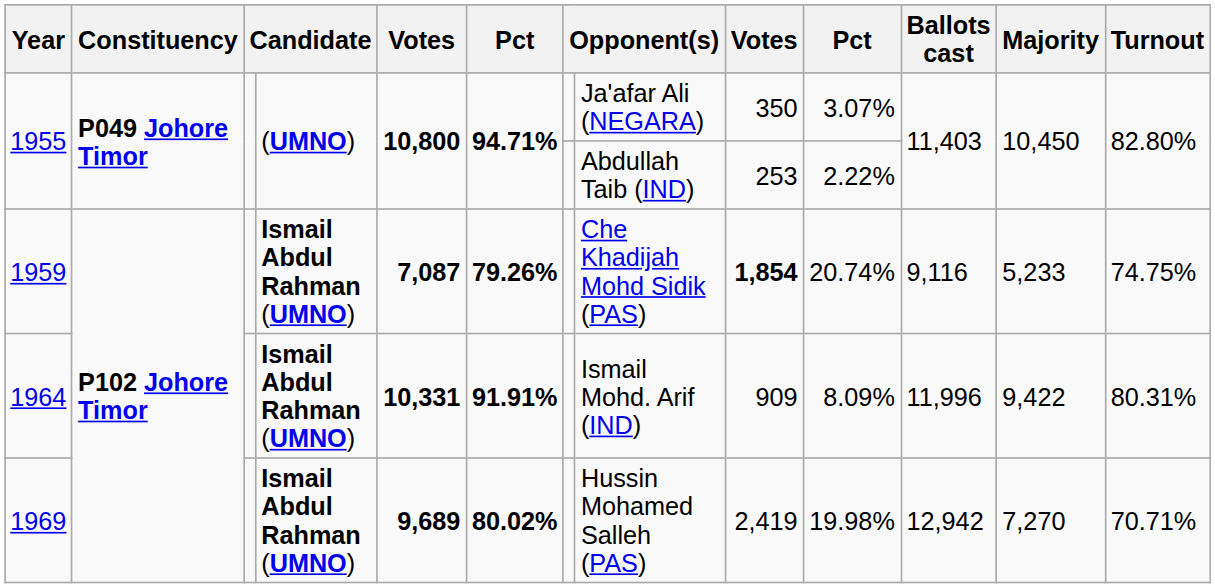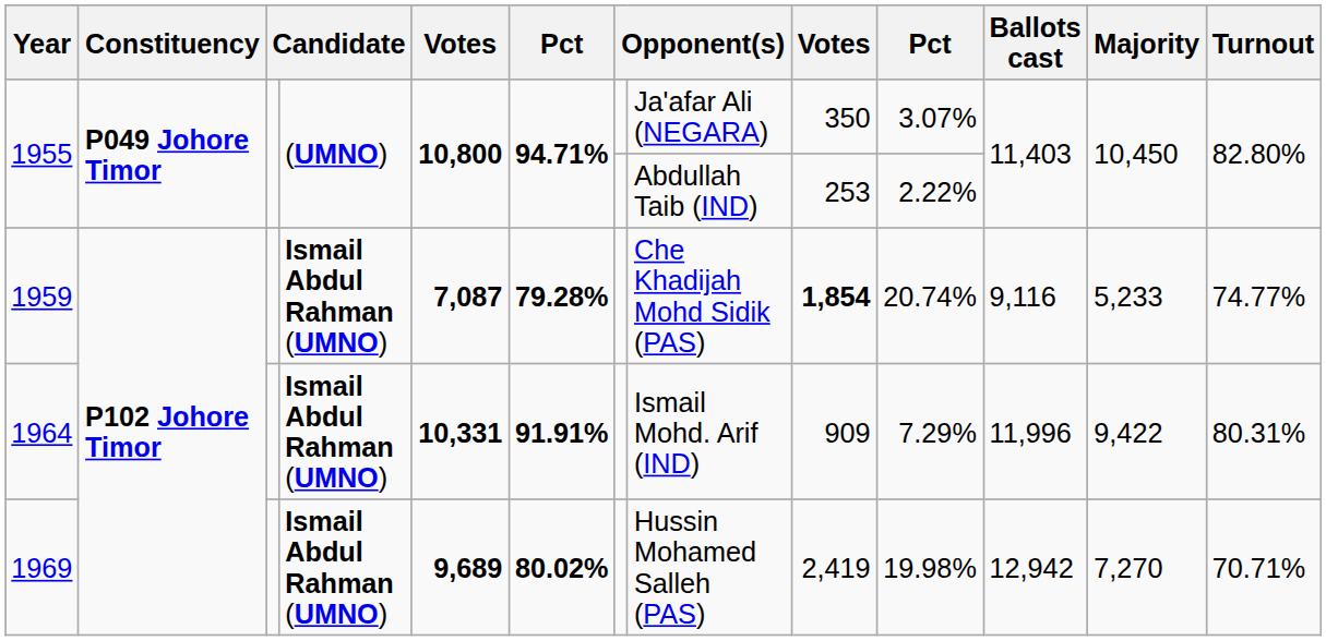1959 | column 6: 79.26% -> 79.28%
1959 | Turnout: 74.75% -> 74.77%
1964 | column 10: 8.09% -> 7.29%
